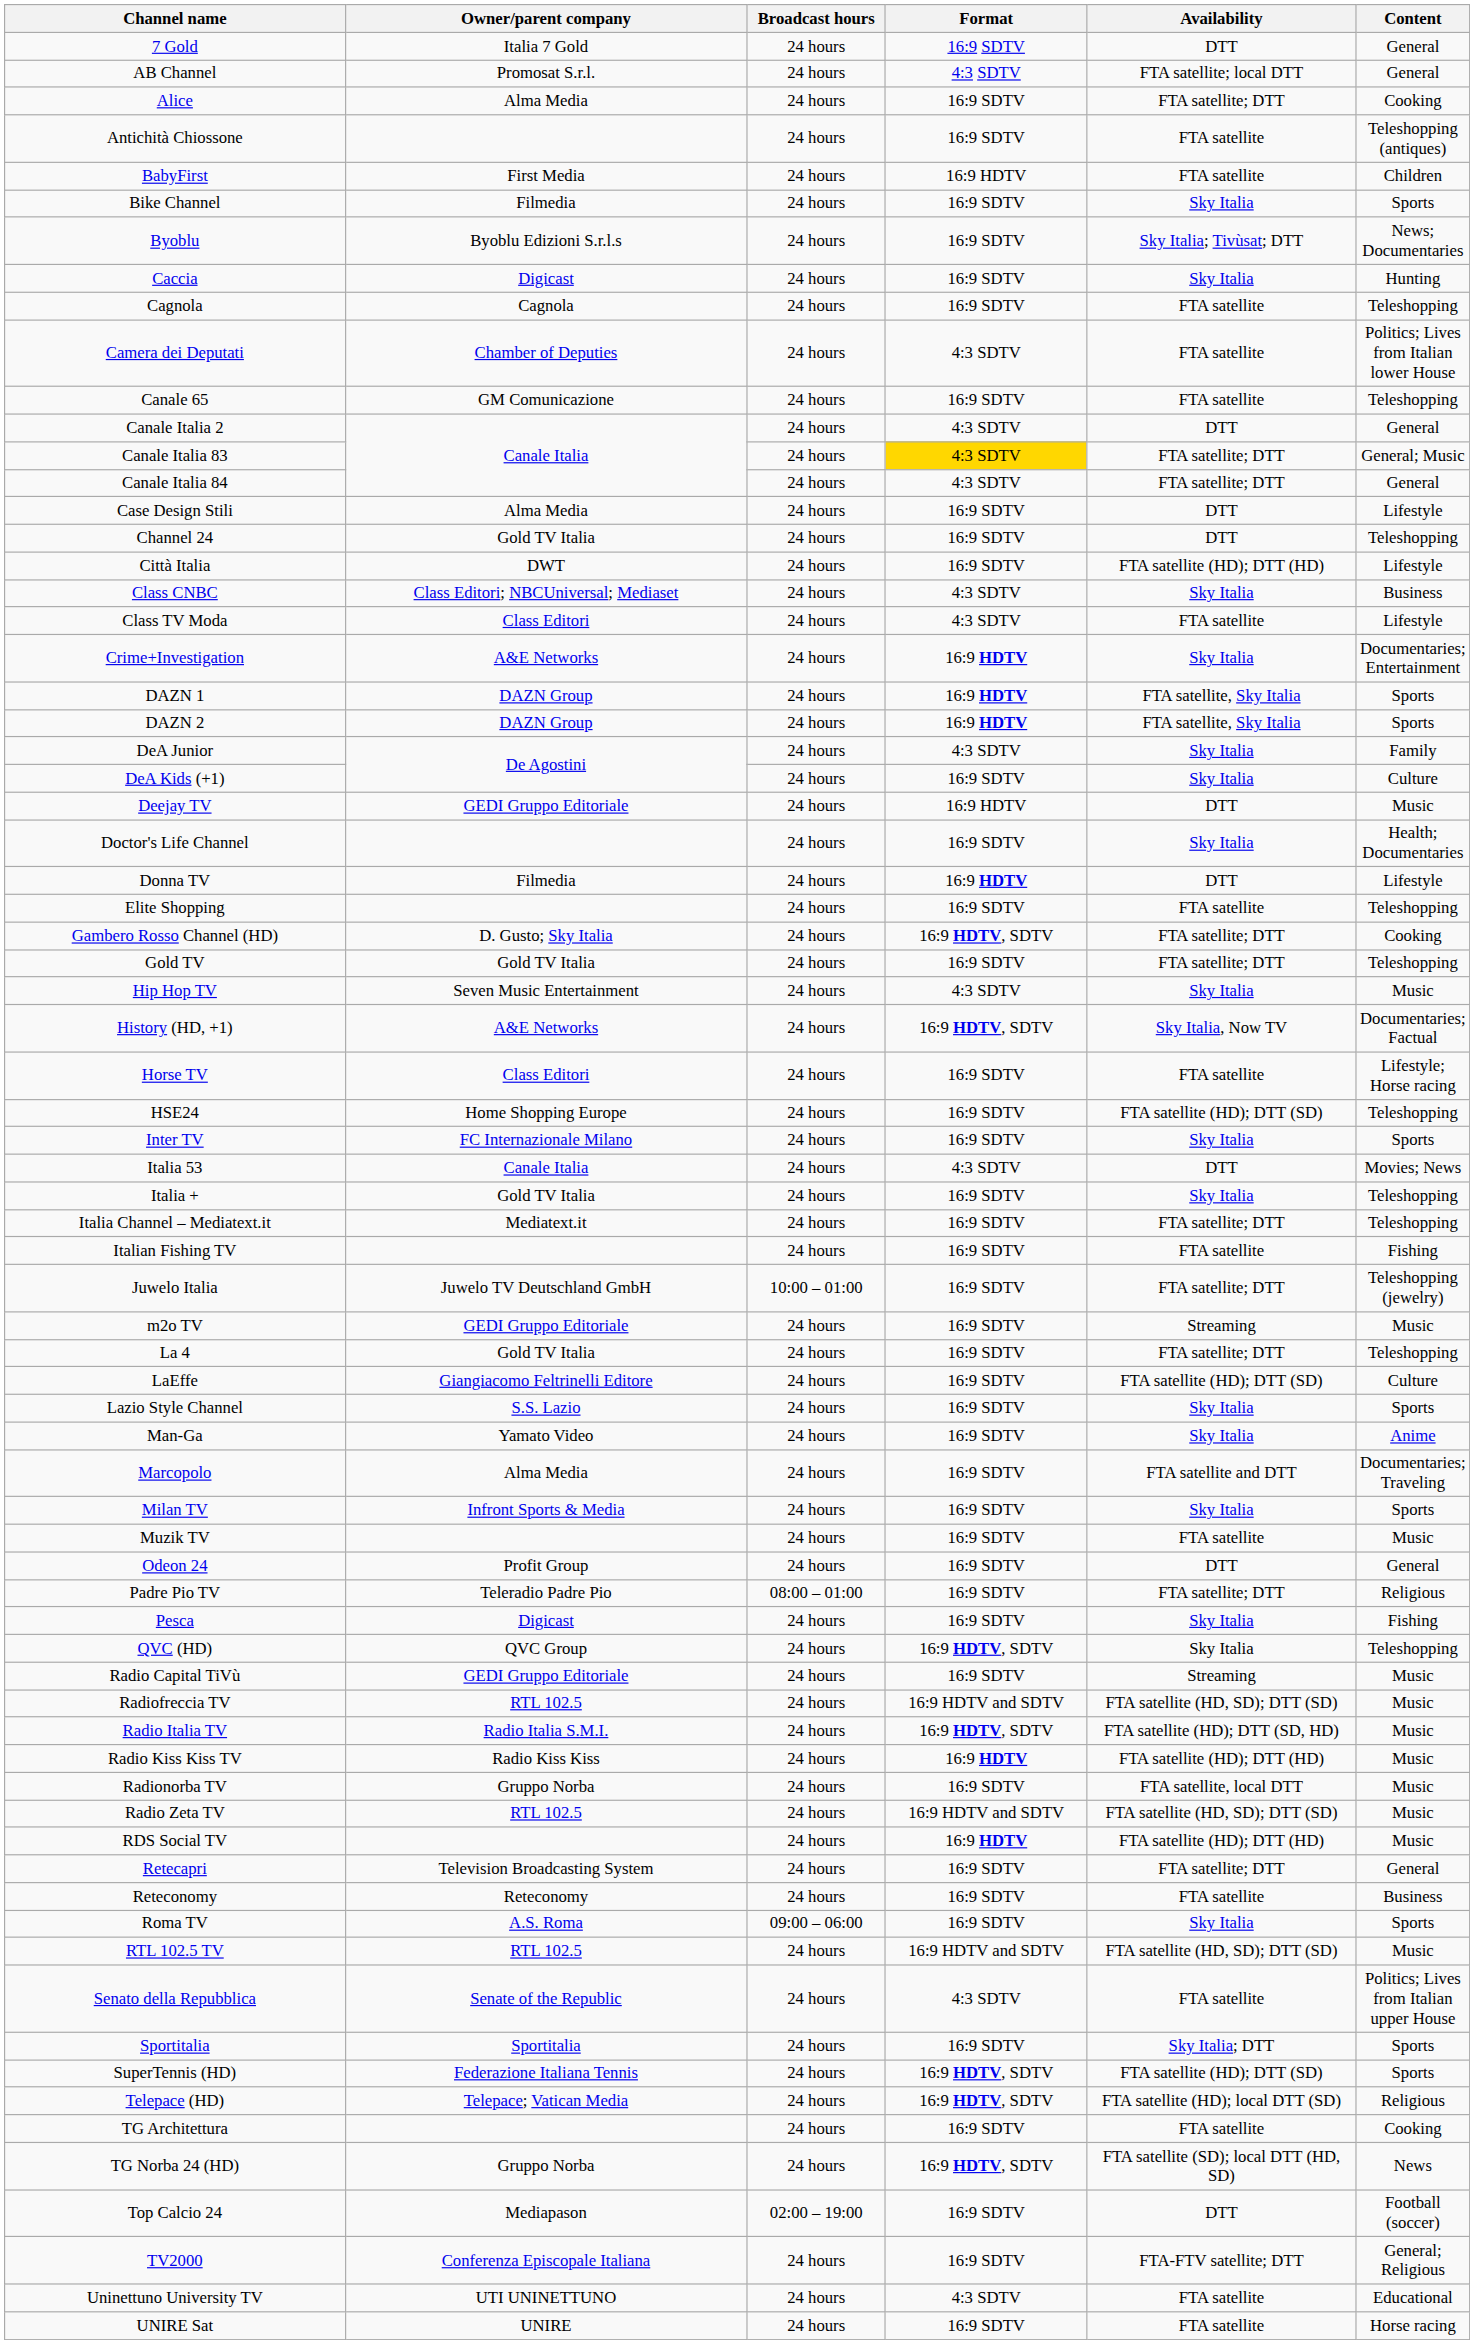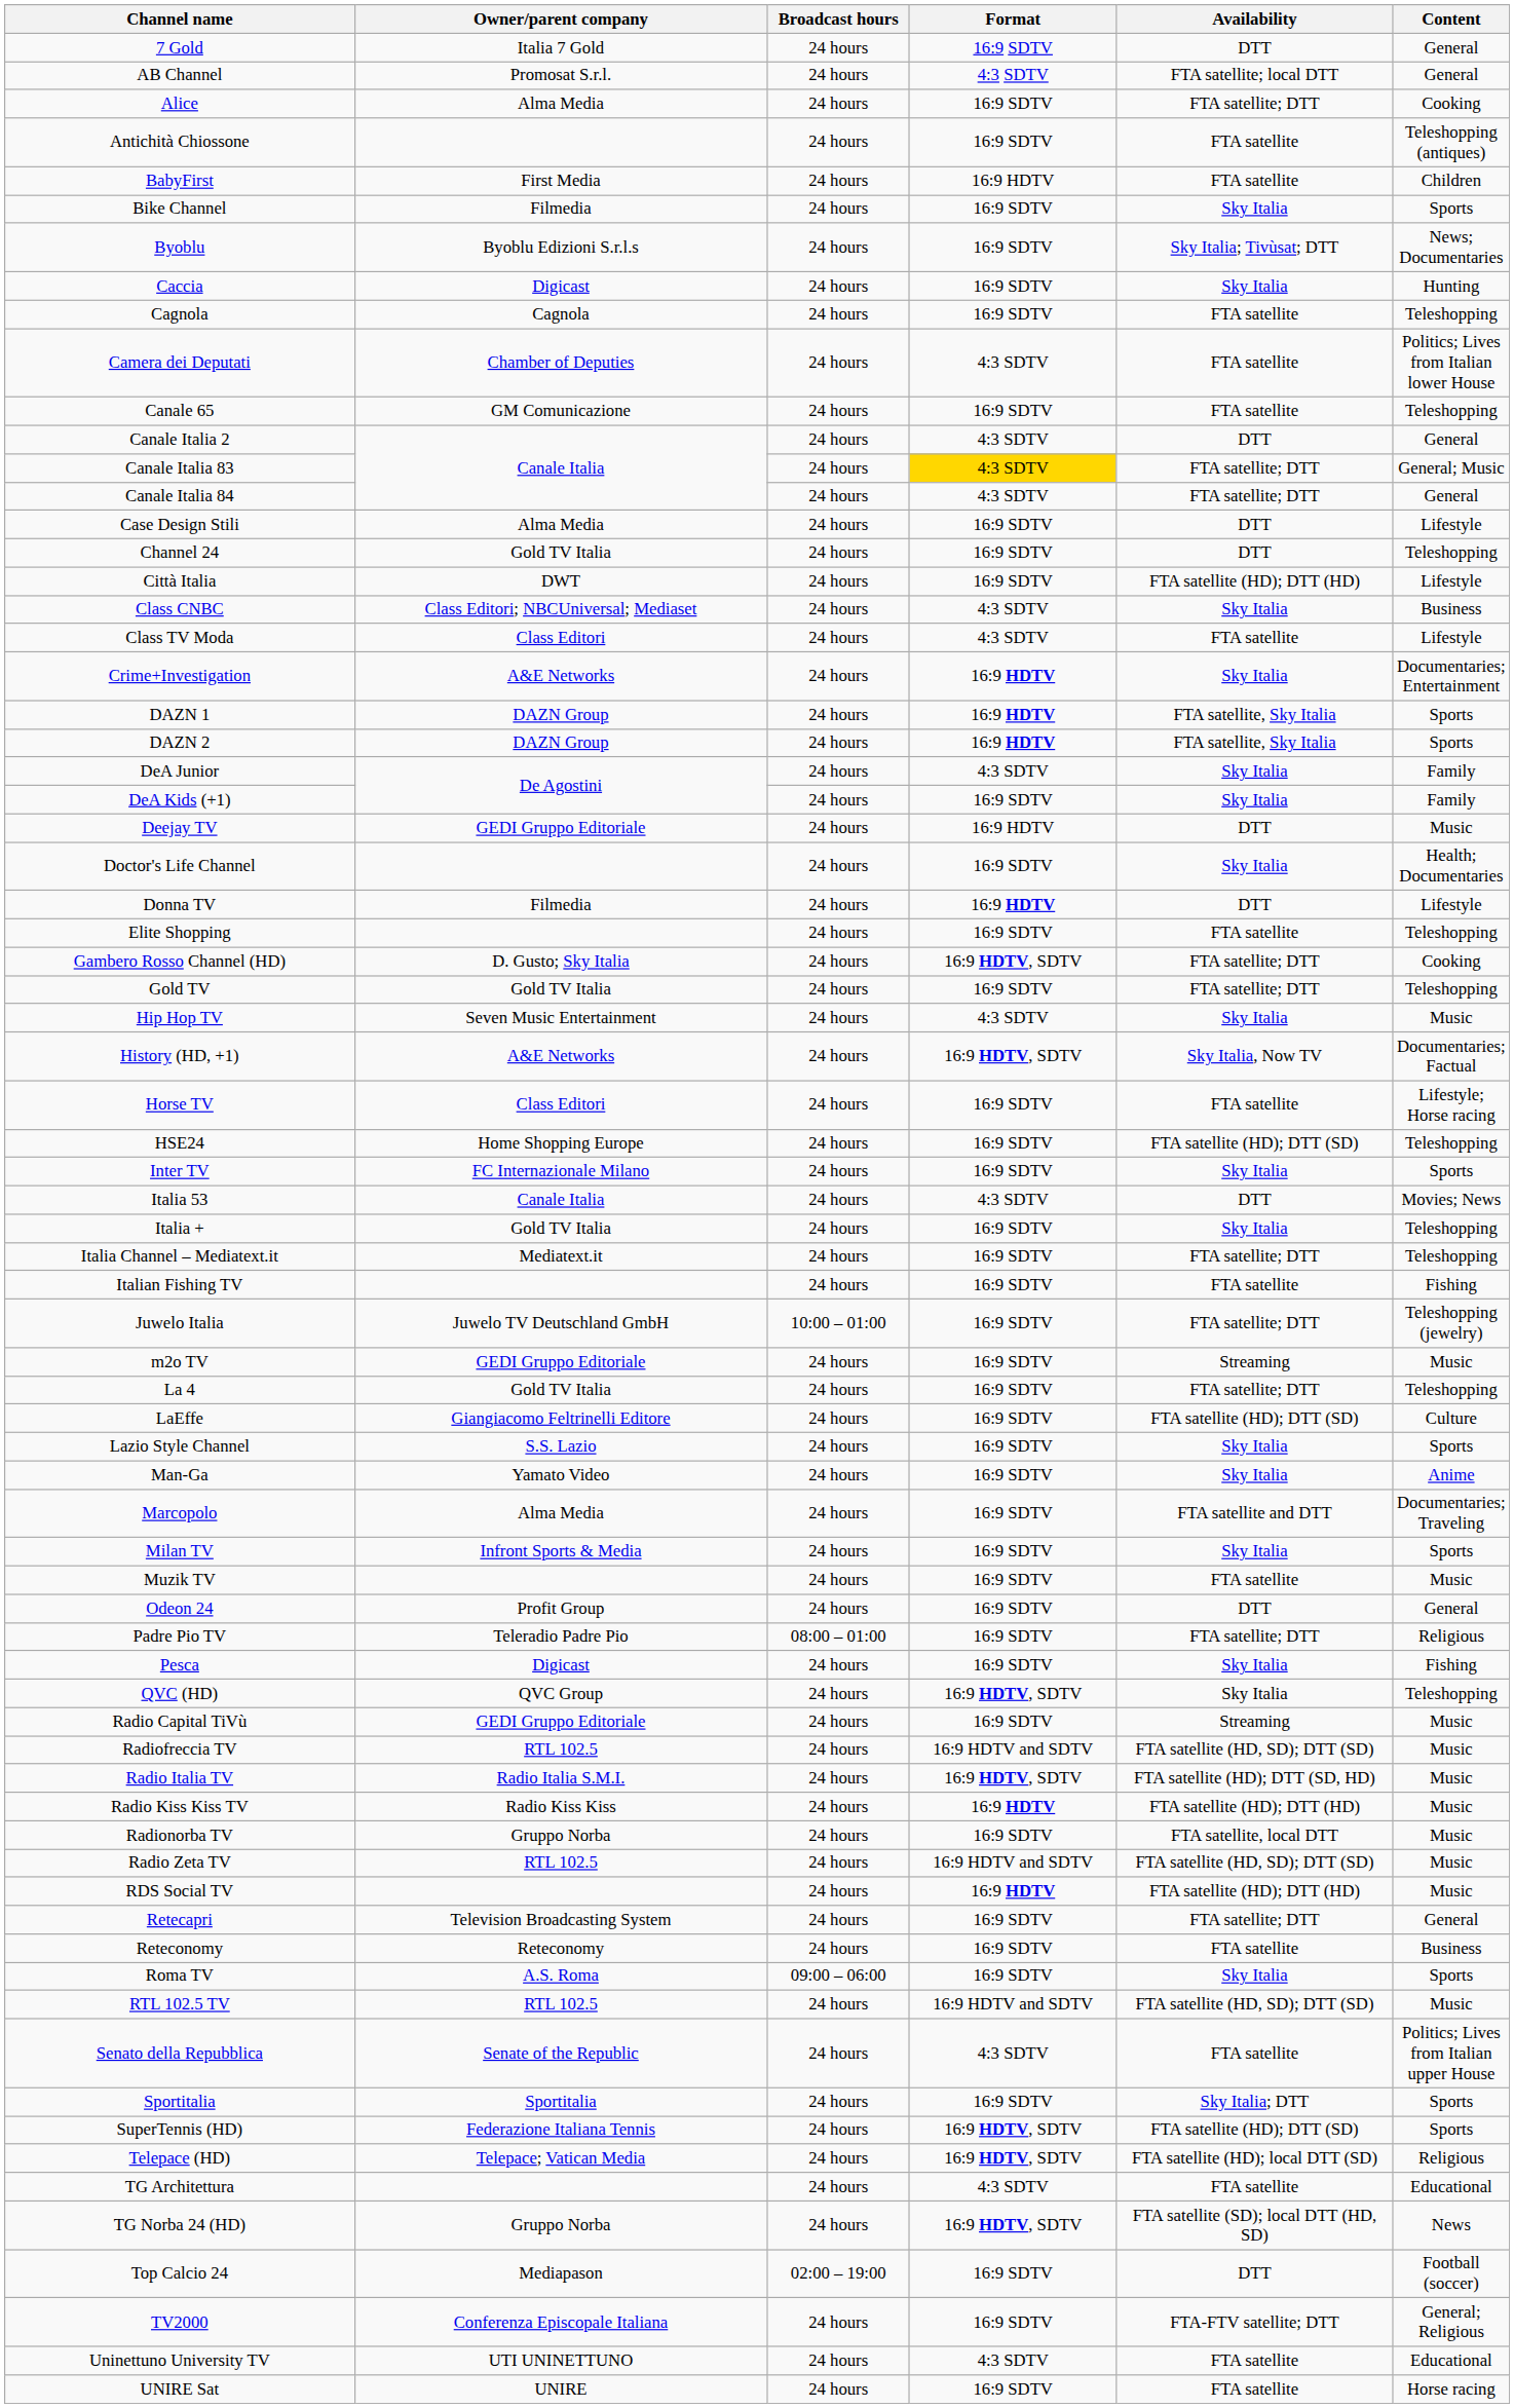DeA Kids (+1) | Content: Culture -> Family
TG Architettura | Format: 16:9 SDTV -> 4:3 SDTV
TG Architettura | Content: Cooking -> Educational
